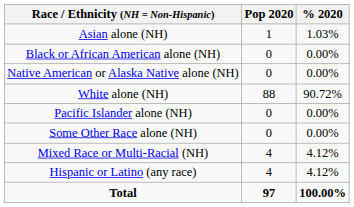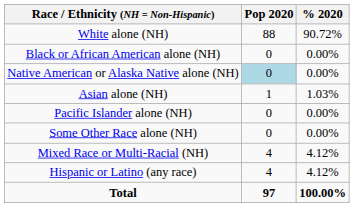rows swapped: White alone (NH) <-> Asian alone (NH)
Native American or Alaska Native alone (NH) | Pop 2020: no background -> lightblue background
